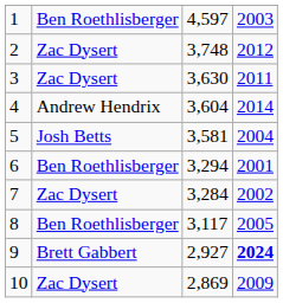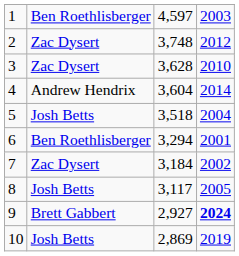3 | column 3: 3,630 -> 3,628
3 | column 4: 2011 -> 2010
5 | column 3: 3,581 -> 3,518
7 | column 3: 3,284 -> 3,184
8 | column 2: Ben Roethlisberger -> Josh Betts
10 | column 2: Zac Dysert -> Josh Betts
10 | column 4: 2009 -> 2019
